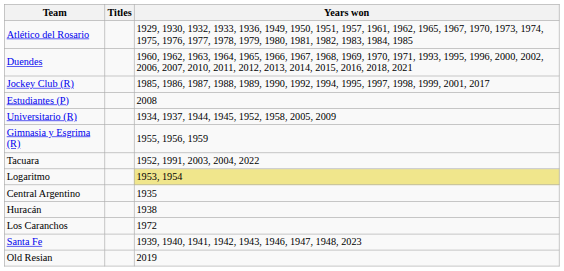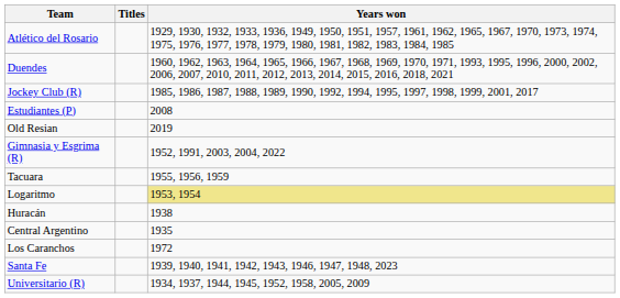rows swapped: Universitario (R) <-> Old Resian
Gimnasia y Esgrima (R) | Years won: 1955, 1956, 1959 -> 1952, 1991, 2003, 2004, 2022
Tacuara | Years won: 1952, 1991, 2003, 2004, 2022 -> 1955, 1956, 1959
rows swapped: Central Argentino <-> Huracán
